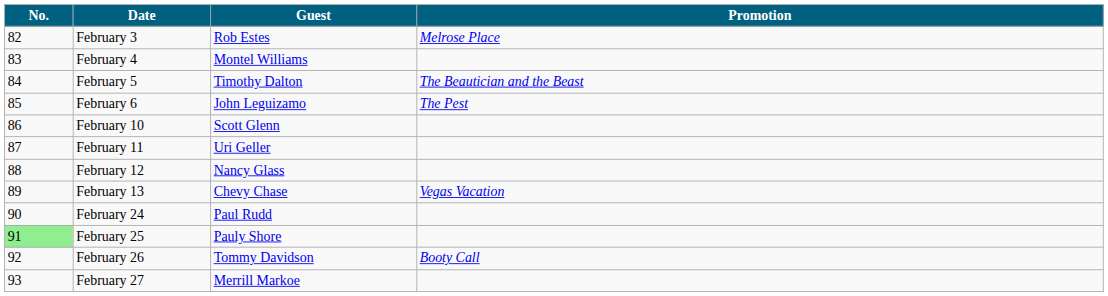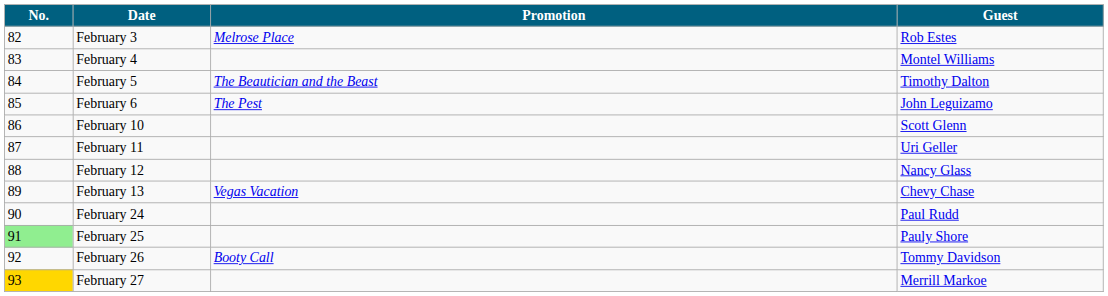columns swapped: Guest <-> Promotion
February 27 | No.: no background -> gold background
